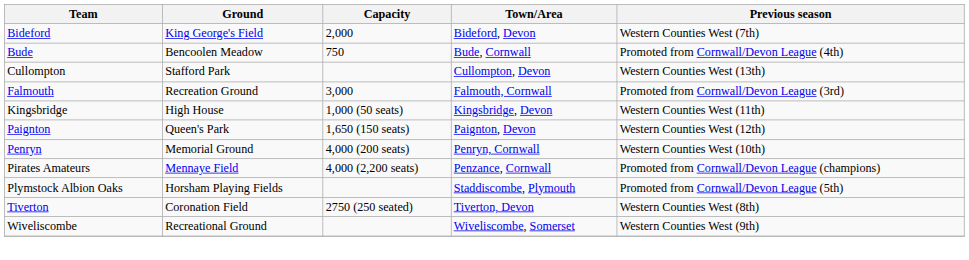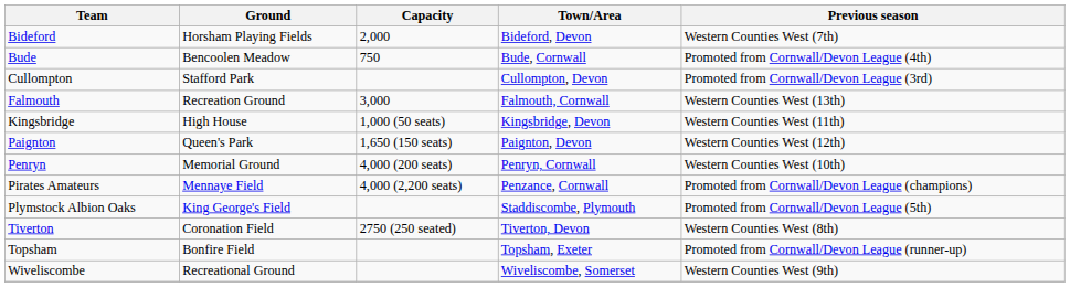Bideford | Ground: King George's Field -> Horsham Playing Fields
Cullompton | Previous season: Western Counties West (13th) -> Promoted from Cornwall/Devon League (3rd)
Falmouth | Previous season: Promoted from Cornwall/Devon League (3rd) -> Western Counties West (13th)
Plymstock Albion Oaks | Ground: Horsham Playing Fields -> King George's Field
+ row: Topsham | Bonfire Field | Topsham, Exeter | Promoted from Cornwall/Devon League (runner-up)
